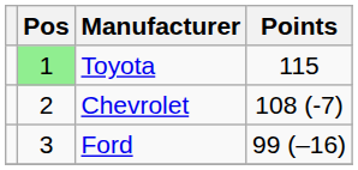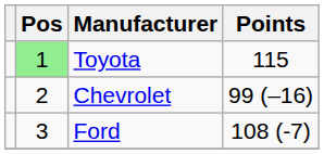Chevrolet | Points: 108 (-7) -> 99 (–16)
Ford | Points: 99 (–16) -> 108 (-7)
